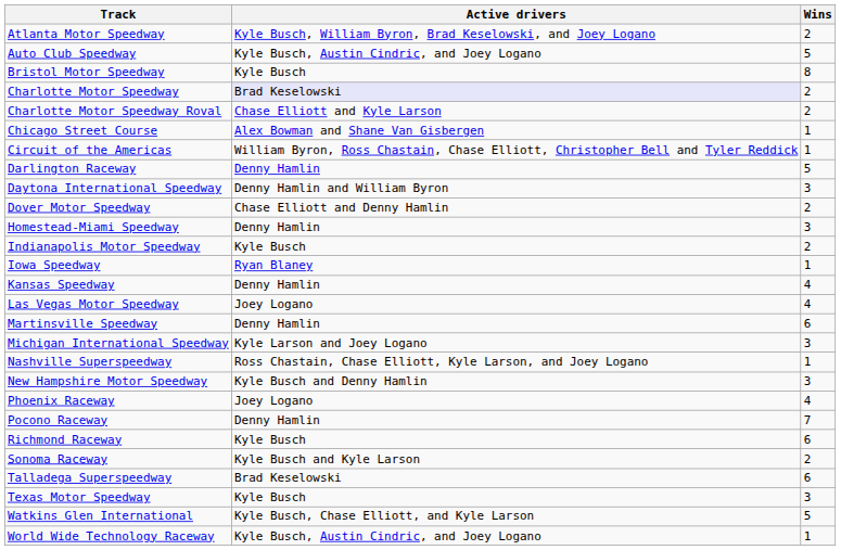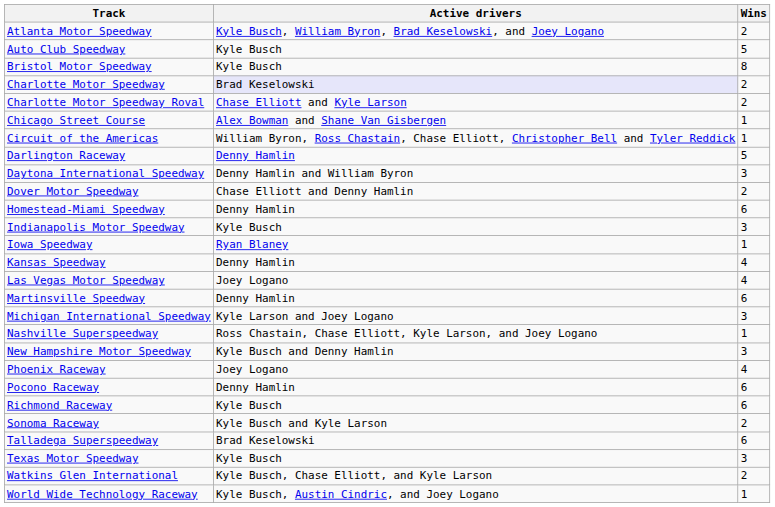Auto Club Speedway | Active drivers: Kyle Busch, Austin Cindric, and Joey Logano -> Kyle Busch
Homestead-Miami Speedway | Wins: 3 -> 6
Indianapolis Motor Speedway | Wins: 2 -> 3
Pocono Raceway | Wins: 7 -> 6
Watkins Glen International | Wins: 5 -> 2
